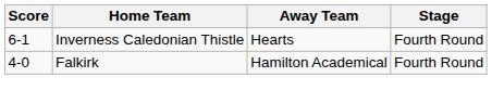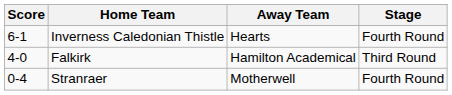Falkirk | Stage: Fourth Round -> Third Round
+ row: 0-4 | Stranraer | Motherwell | Fourth Round
